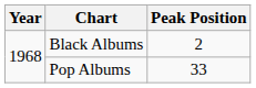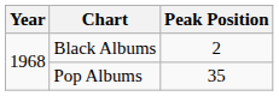Pop Albums | Peak Position: 33 -> 35
